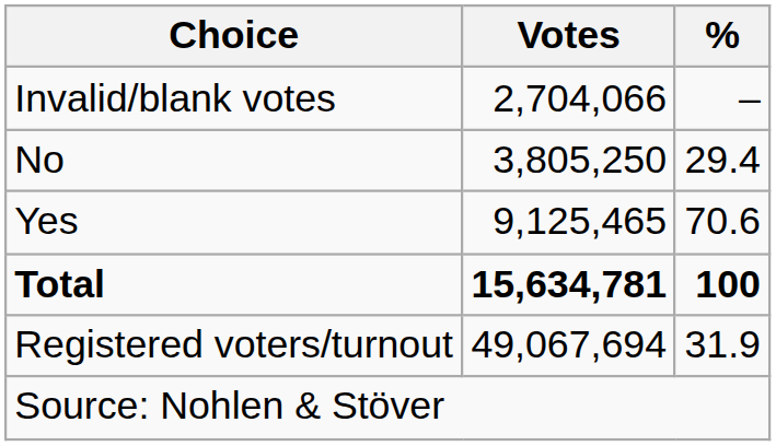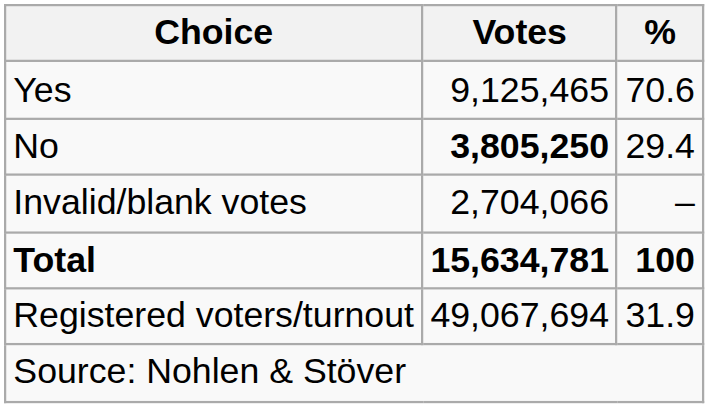rows swapped: Yes <-> Invalid/blank votes
No | Votes: normal -> bold
